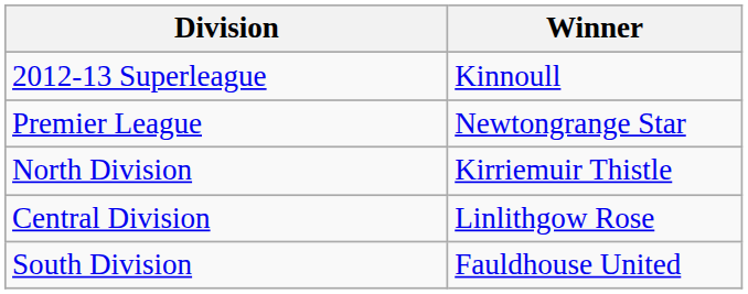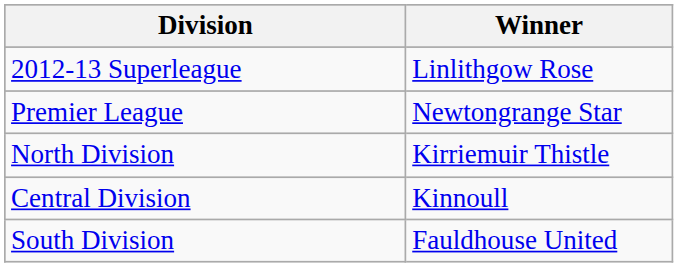2012-13 Superleague | Winner: Kinnoull -> Linlithgow Rose
Central Division | Winner: Linlithgow Rose -> Kinnoull
